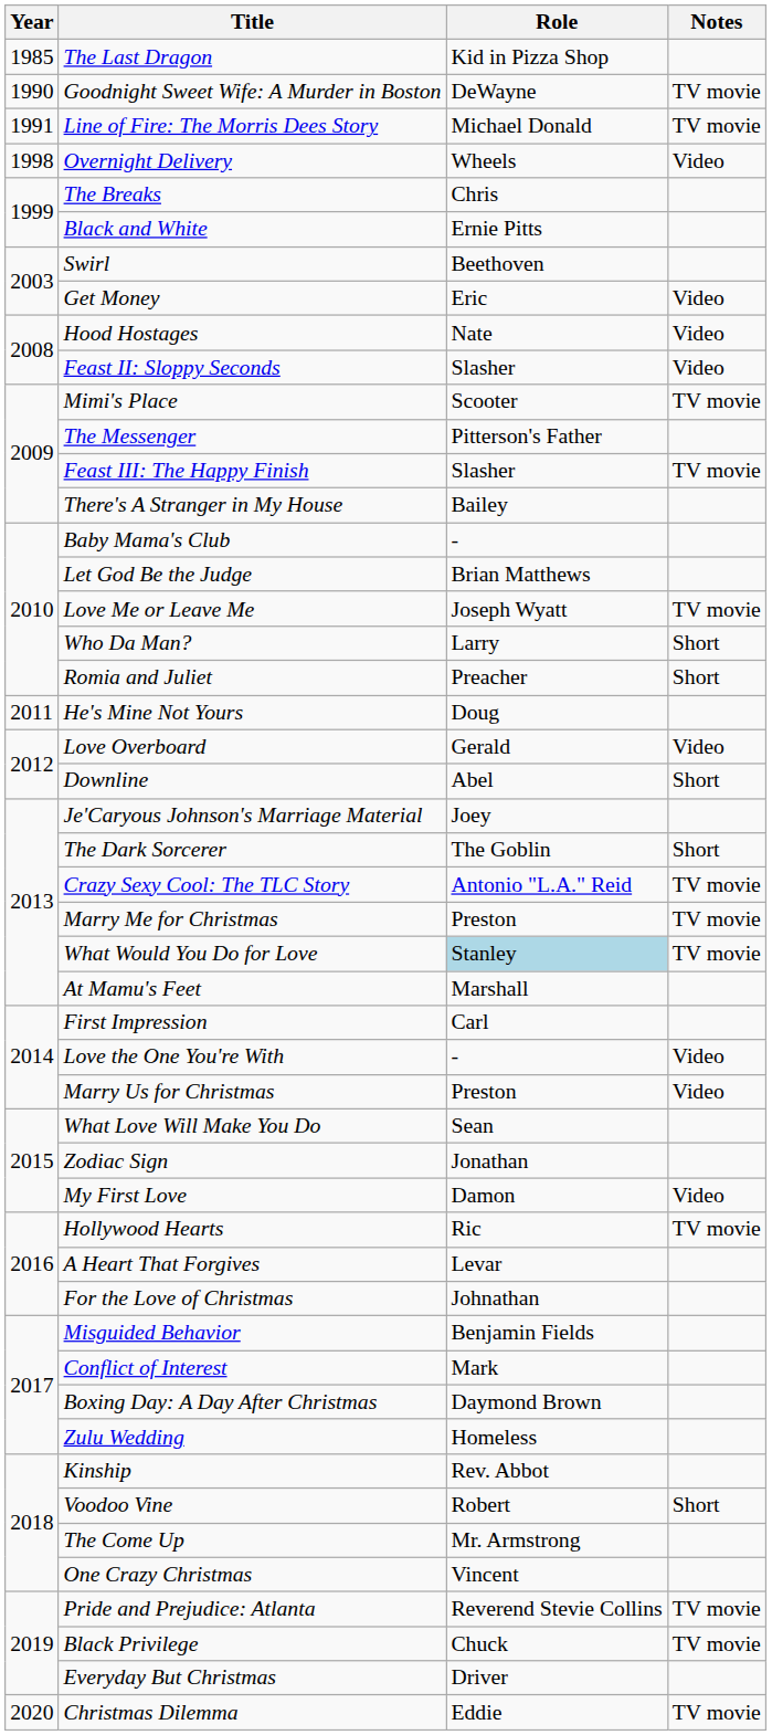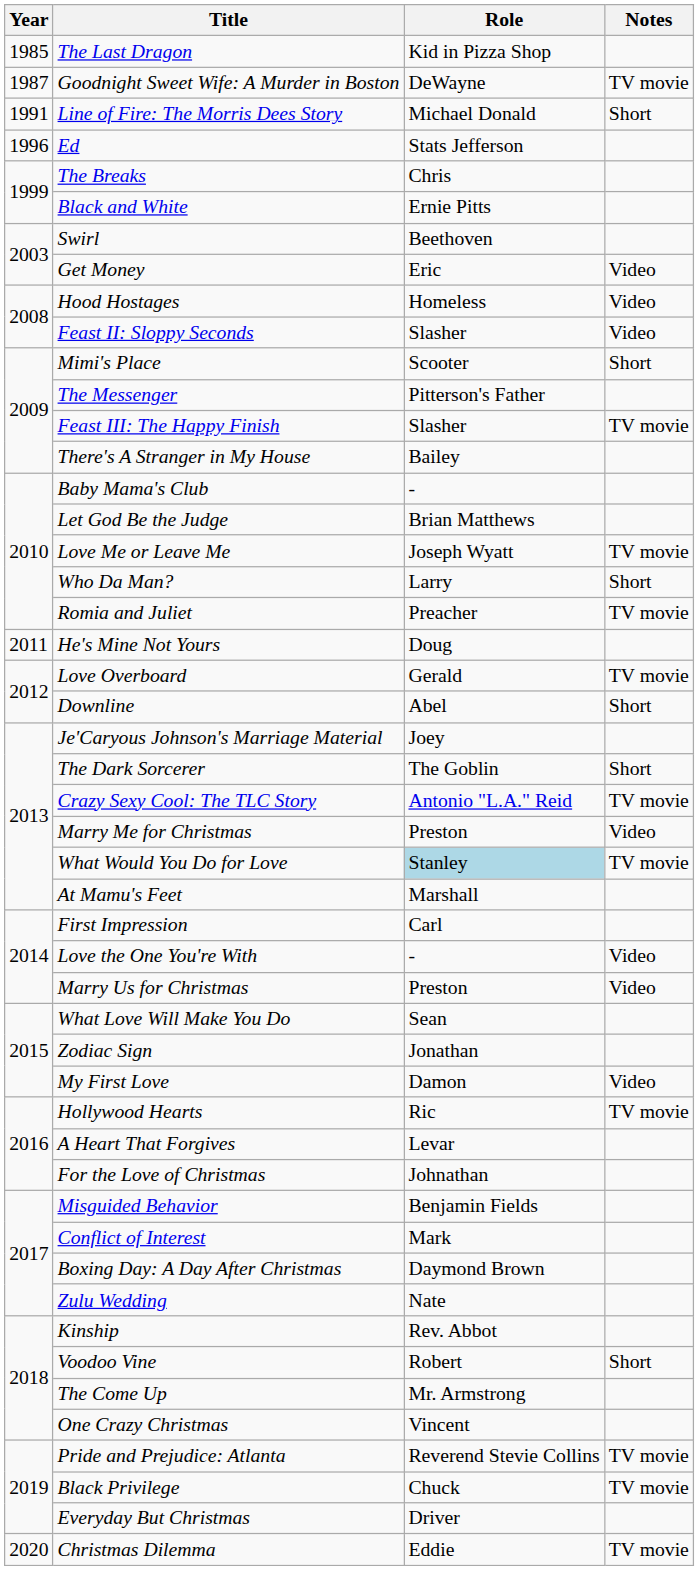Goodnight Sweet Wife: A Murder in Boston | Year: 1990 -> 1987
Line of Fire: The Morris Dees Story | Notes: TV movie -> Short
+ row: 1996 | Ed | Stats Jefferson
- row: 1998 | Overnight Delivery | Wheels | Video
Hood Hostages | Role: Nate -> Homeless
Mimi's Place | Notes: TV movie -> Short
Romia and Juliet | Notes: Short -> TV movie
Love Overboard | Notes: Video -> TV movie
Marry Me for Christmas | Notes: TV movie -> Video
Zulu Wedding | Role: Homeless -> Nate
